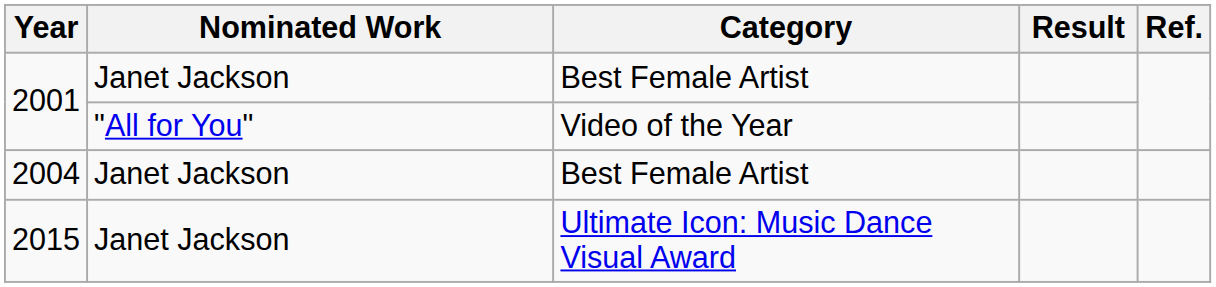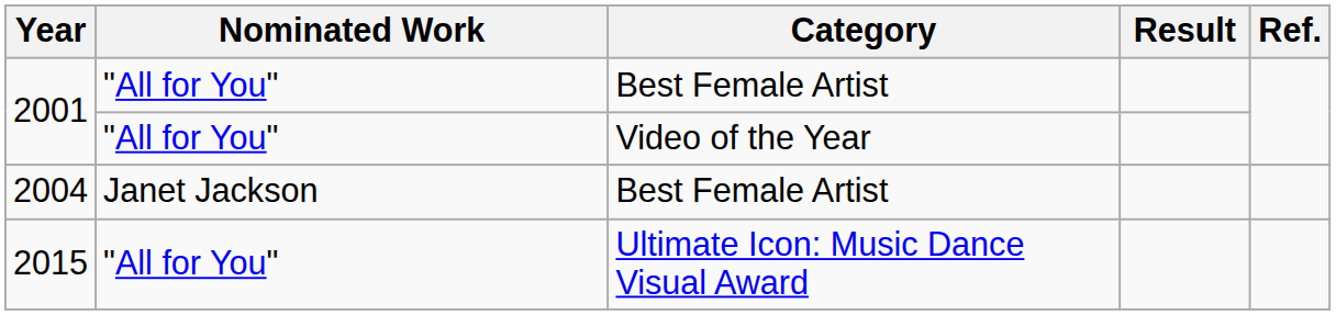2001 / Best Female Artist | Nominated Work: Janet Jackson -> "All for You"
2015 | Nominated Work: Janet Jackson -> "All for You"
